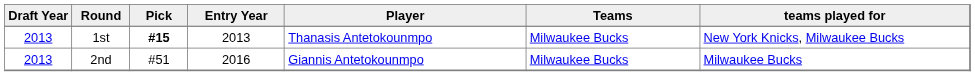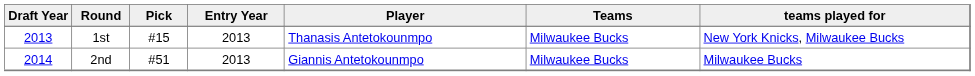1st | Pick: bold -> normal
2nd | Draft Year: 2013 -> 2014
2nd | Entry Year: 2016 -> 2013
